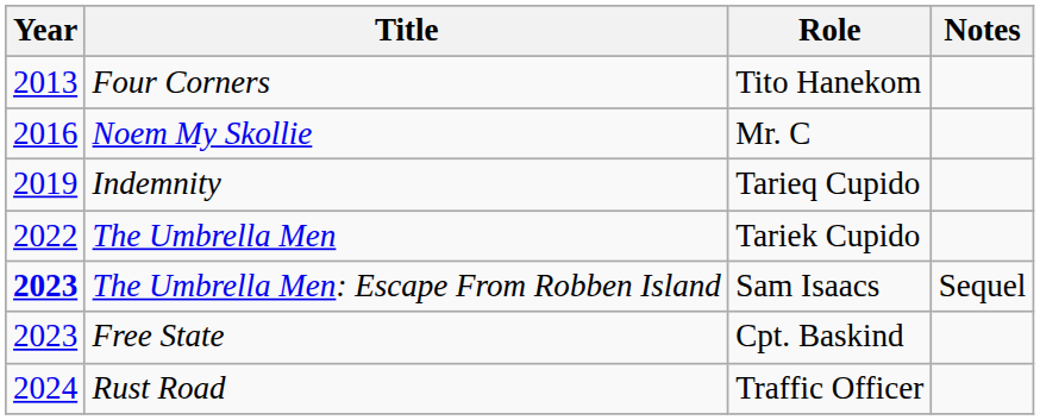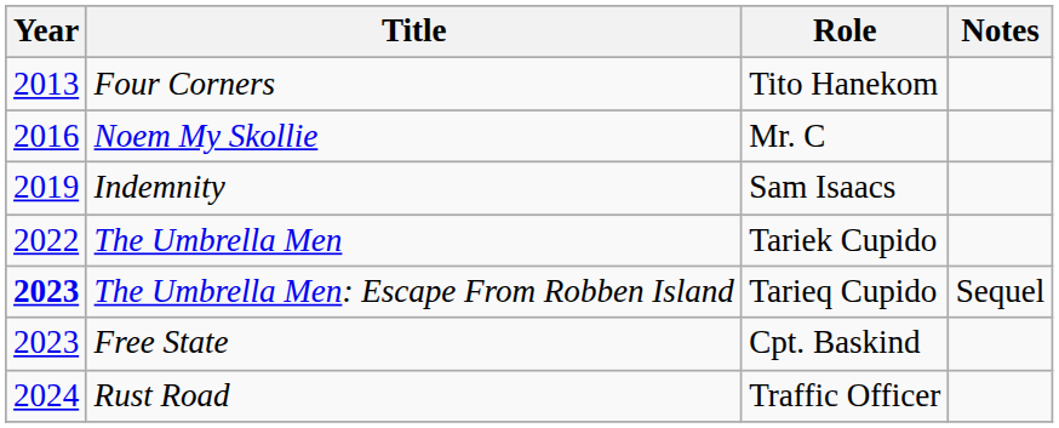Indemnity | Role: Tarieq Cupido -> Sam Isaacs
The Umbrella Men: Escape From Robben Island | Role: Sam Isaacs -> Tarieq Cupido
